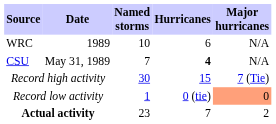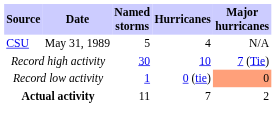- row: WRC | 1989 | 10 | 6 | N/A
CSU | Named storms: 7 -> 5
CSU | Hurricanes: bold -> normal
Record high activity | Hurricanes: 15 -> 10
Actual activity | Named storms: 23 -> 11
